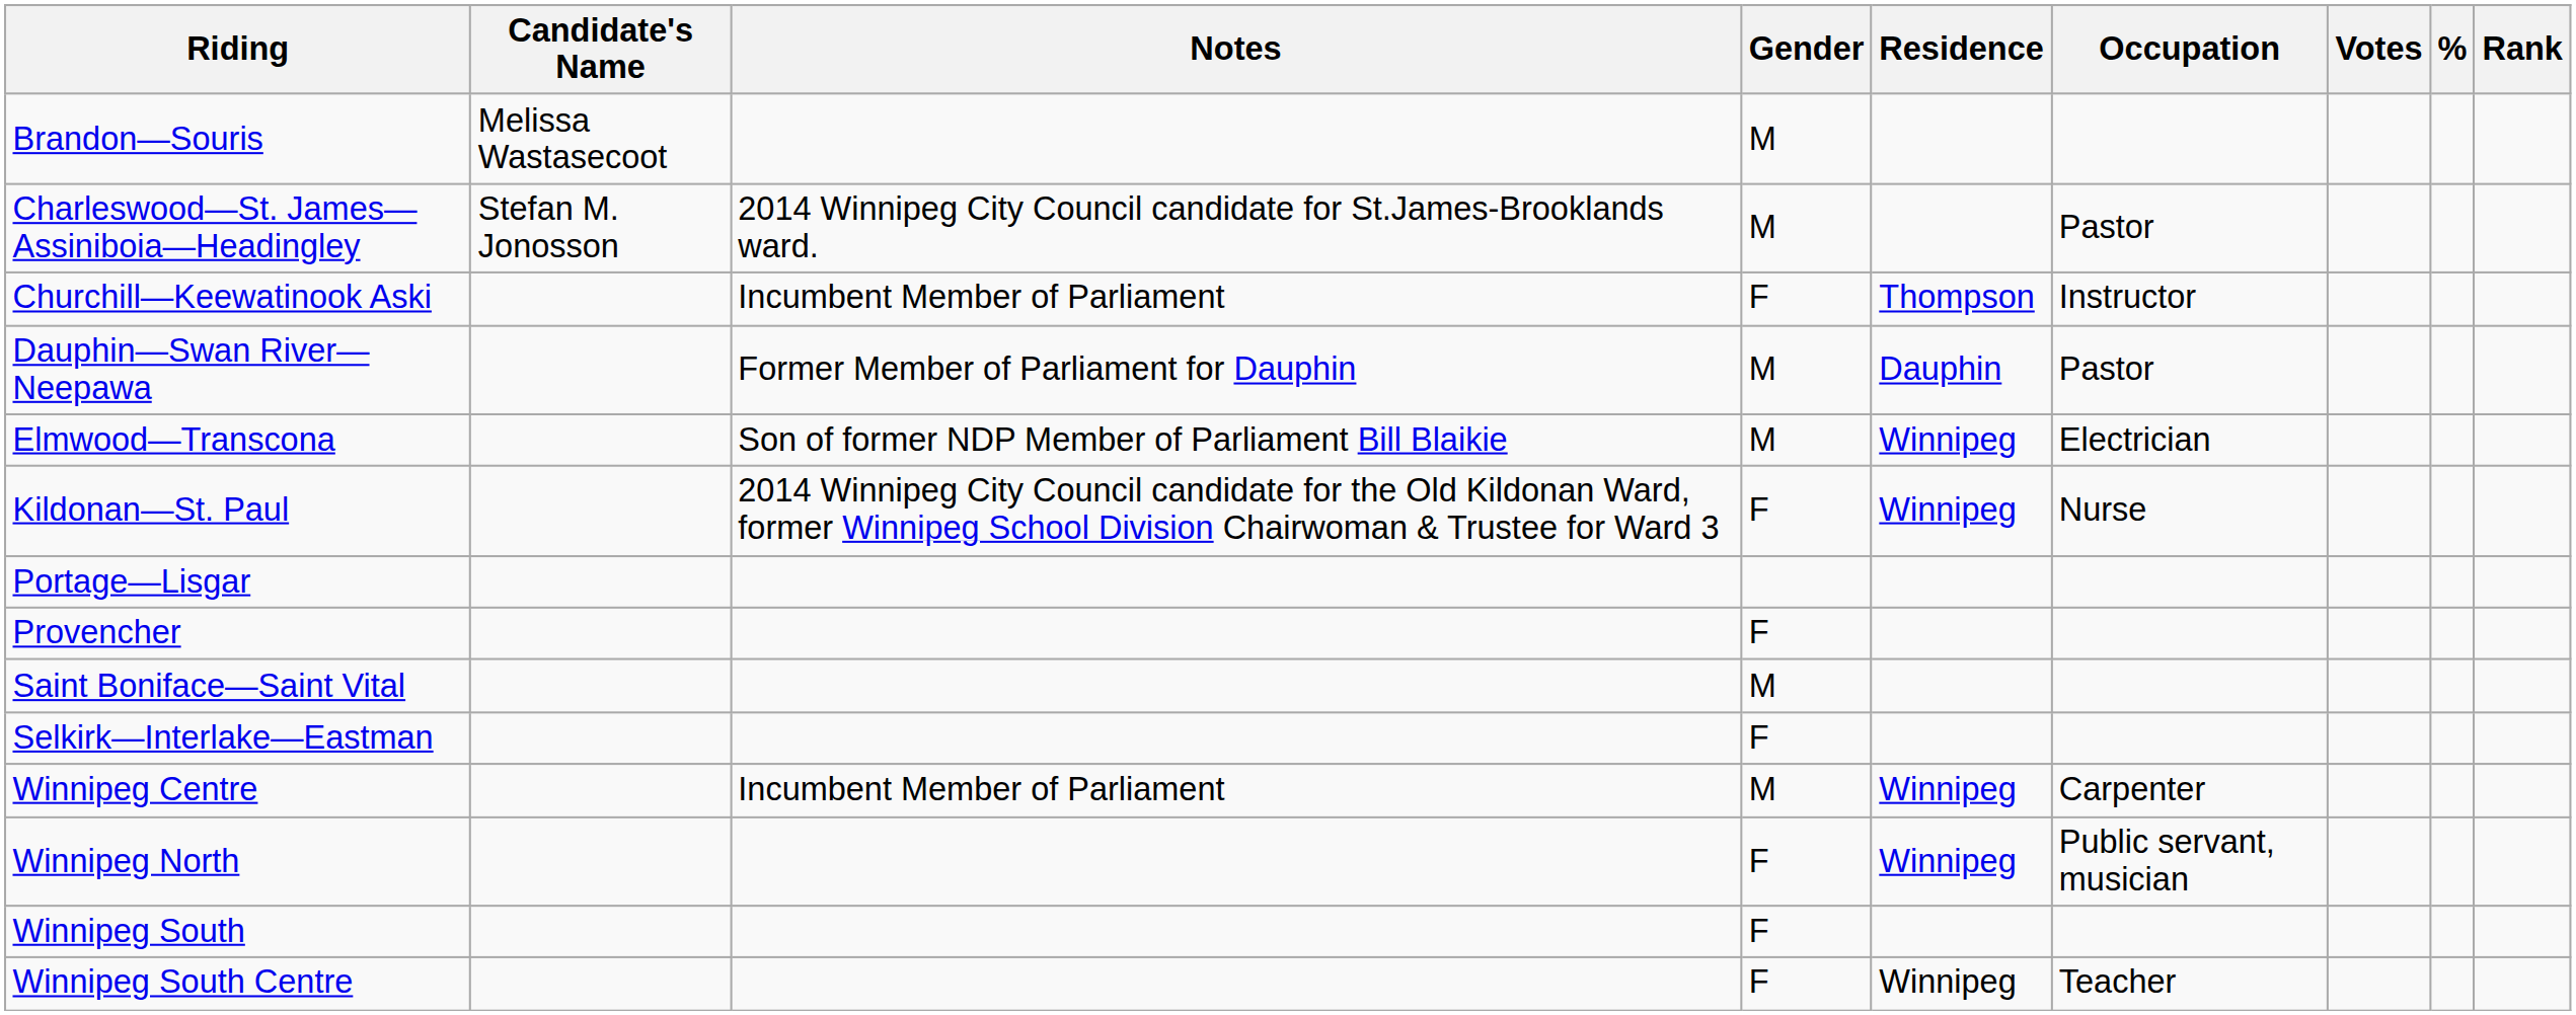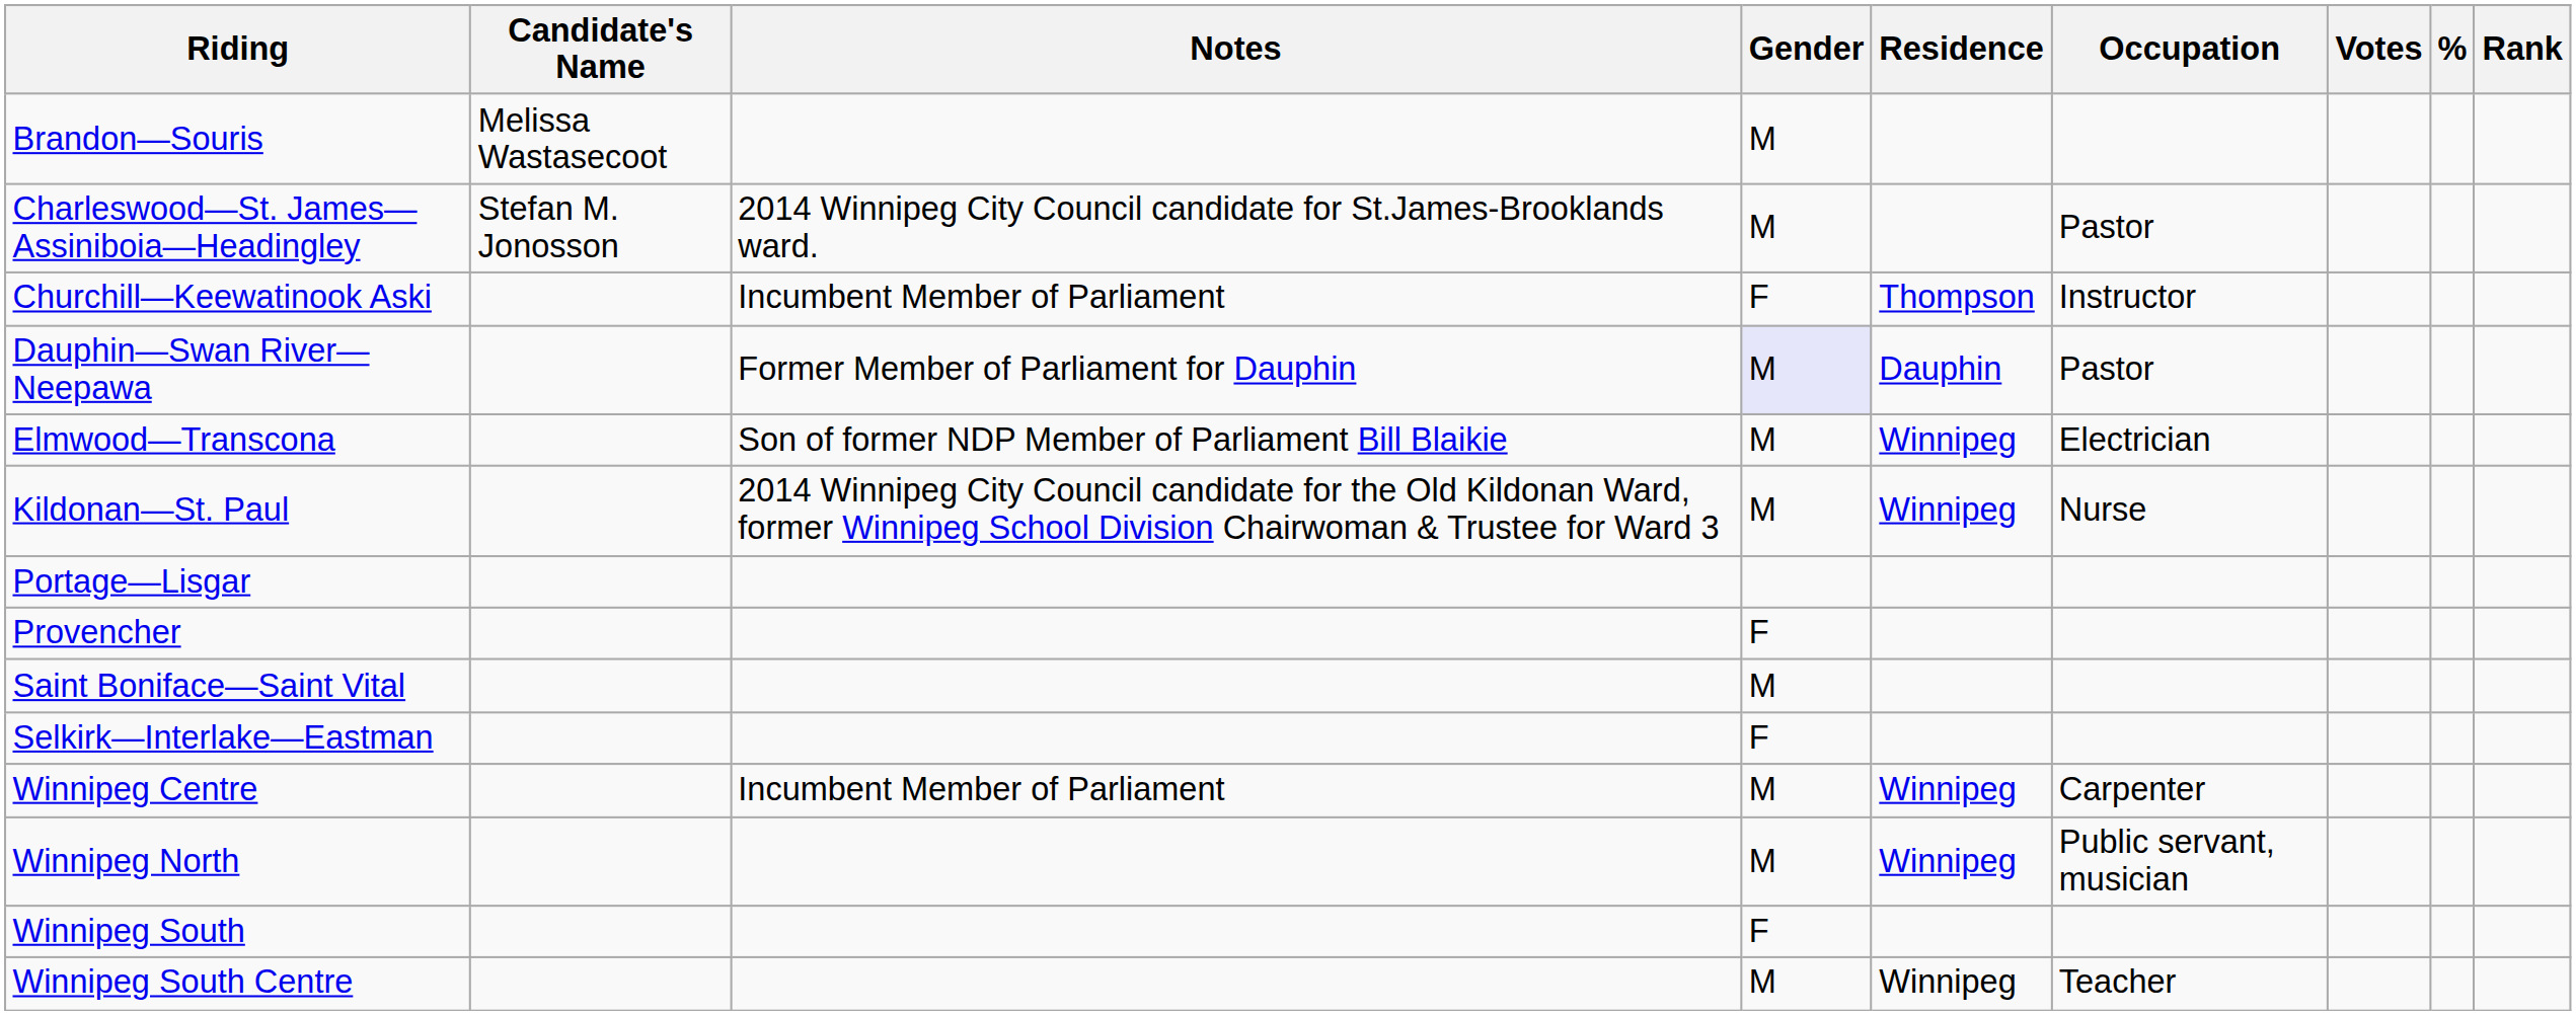Dauphin—Swan River—Neepawa | Gender: no background -> lavender background
Kildonan—St. Paul | Gender: F -> M
Winnipeg North | Gender: F -> M
Winnipeg South Centre | Gender: F -> M
